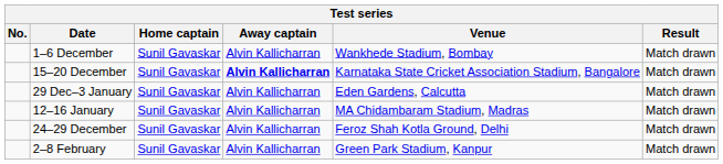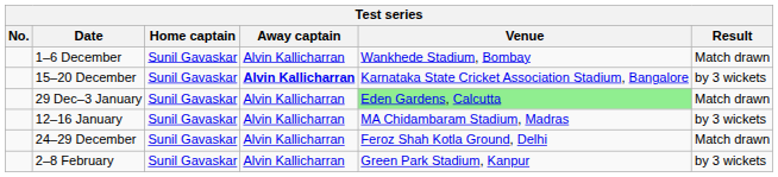15–20 December | Result: Match drawn -> by 3 wickets
29 Dec–3 January | Venue: no background -> lightgreen background
12–16 January | Result: Match drawn -> by 3 wickets
2–8 February | Result: Match drawn -> by 3 wickets
